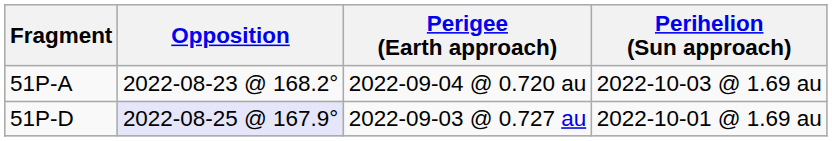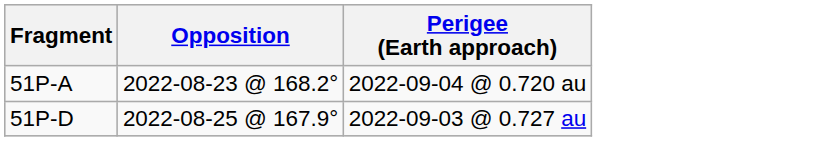- column: Perihelion (Sun approach) | 2022-10-03 @ 1.69 au | 2022-10-01 @ 1.69 au
51P-D | Opposition: lavender background -> no background
